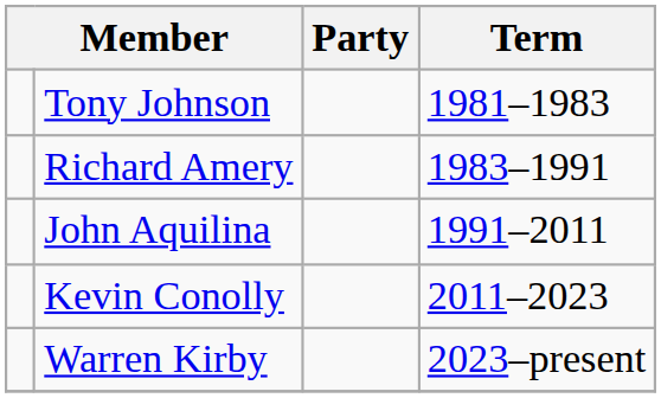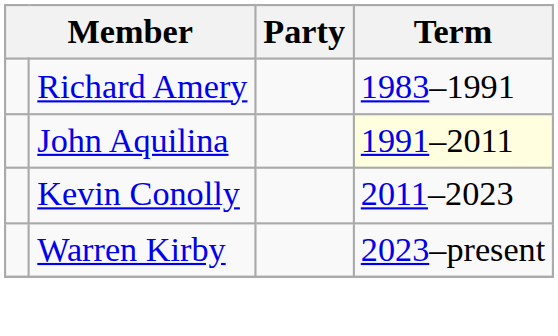- row: Tony Johnson | 1981–1983
John Aquilina | Term: no background -> lightyellow background
